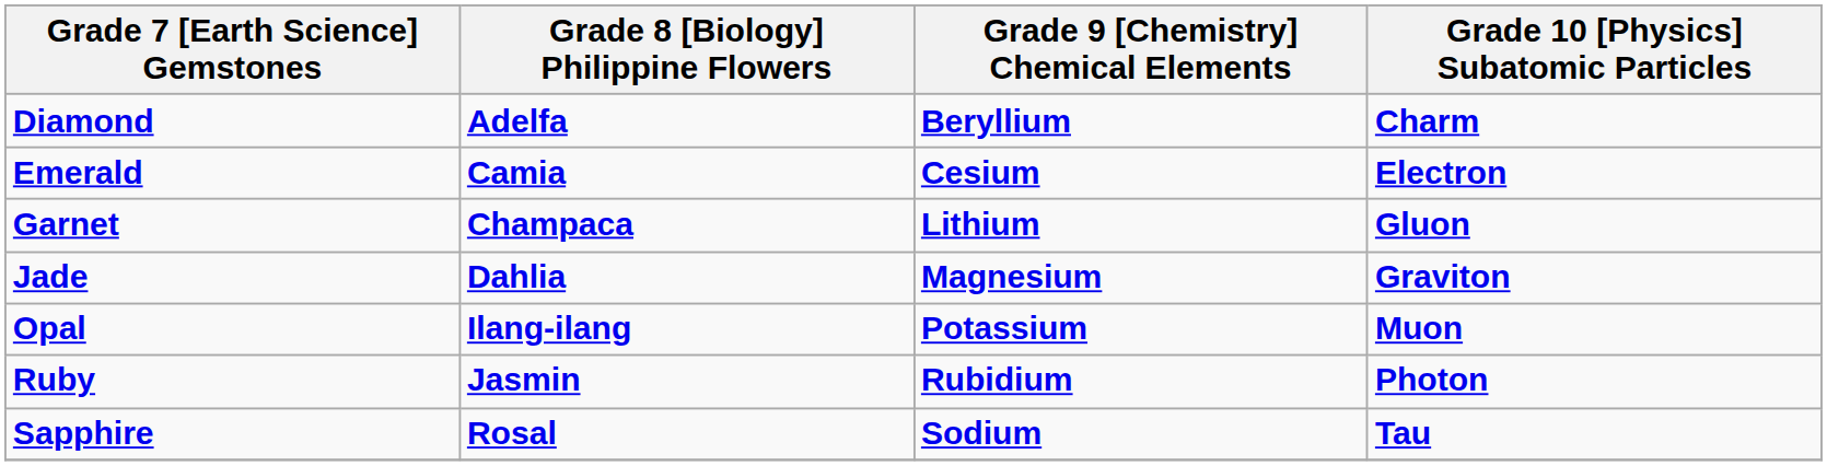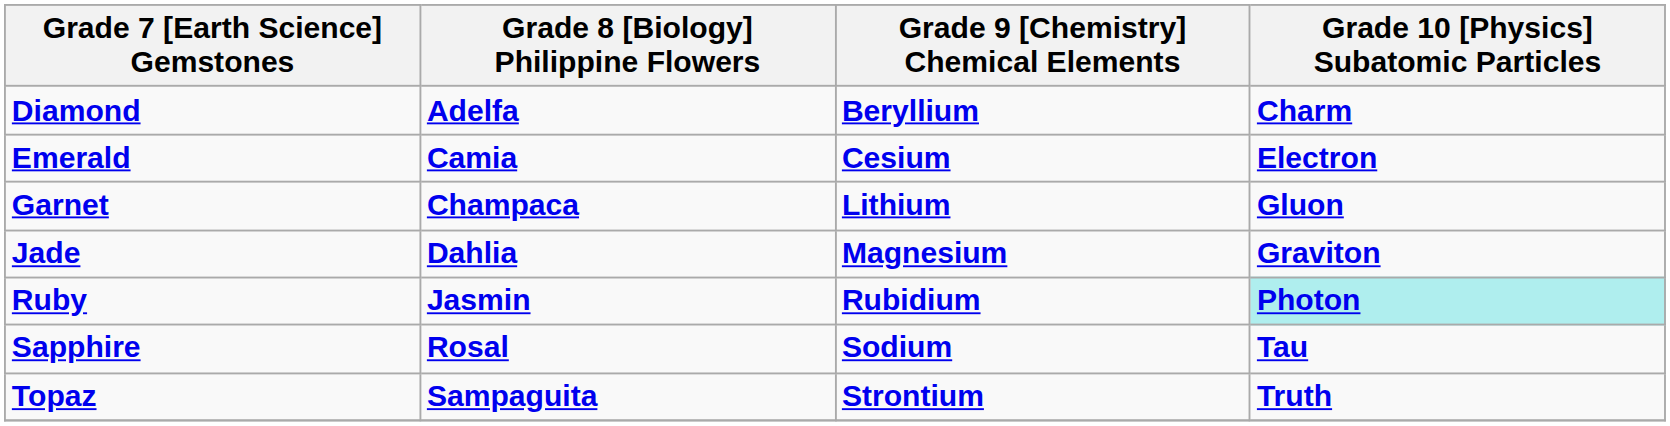- row: Opal | Ilang-ilang | Potassium | Muon
Ruby | Grade 10 [Physics] Subatomic Particles: no background -> paleturquoise background
+ row: Topaz | Sampaguita | Strontium | Truth
